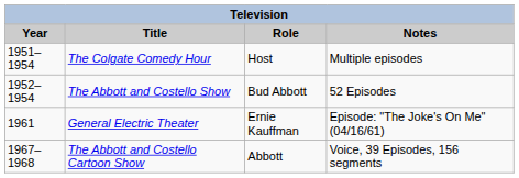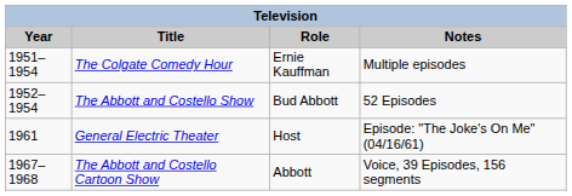The Colgate Comedy Hour | Role: Host -> Ernie Kauffman
General Electric Theater | Role: Ernie Kauffman -> Host
